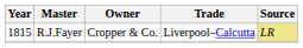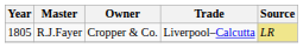R.J.Fayer | Year: 1815 -> 1805
